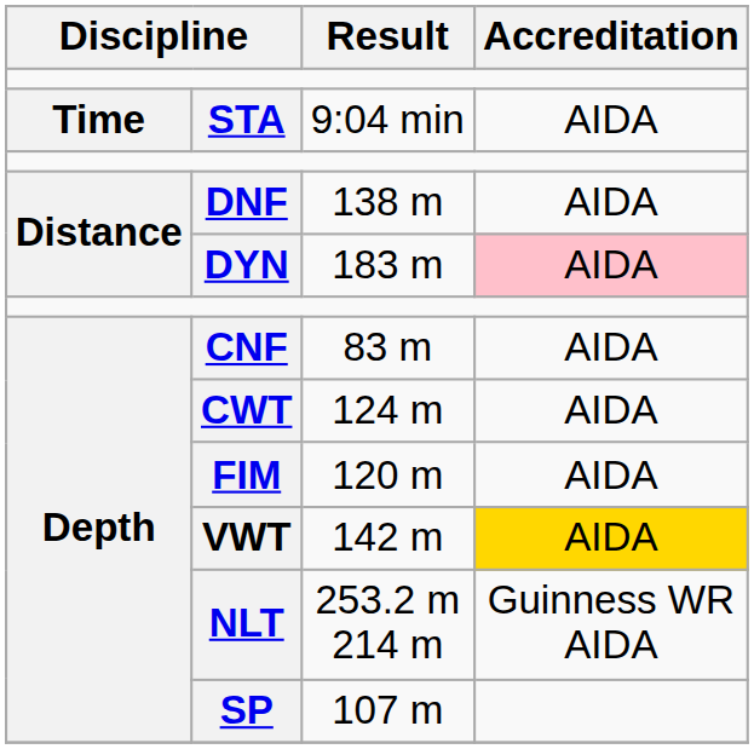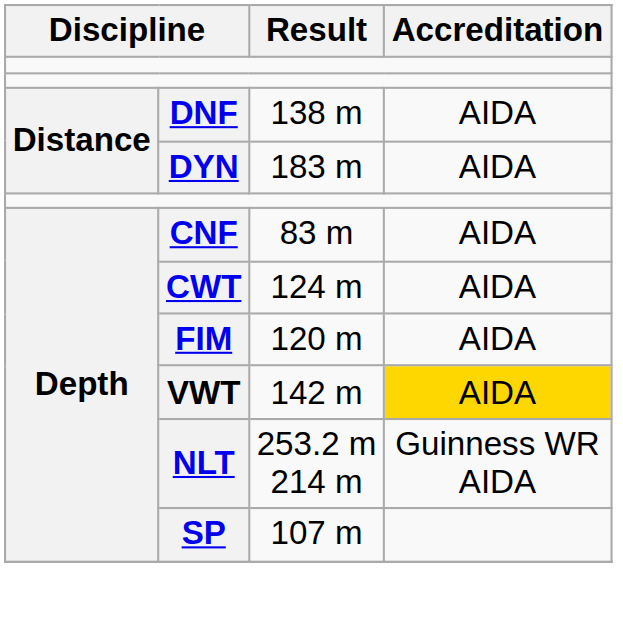- row: Time | STA | 9:04 min | AIDA
DYN | Accreditation: pink background -> no background
